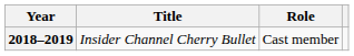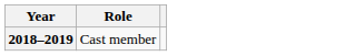- column: Title | Insider Channel Cherry Bullet
